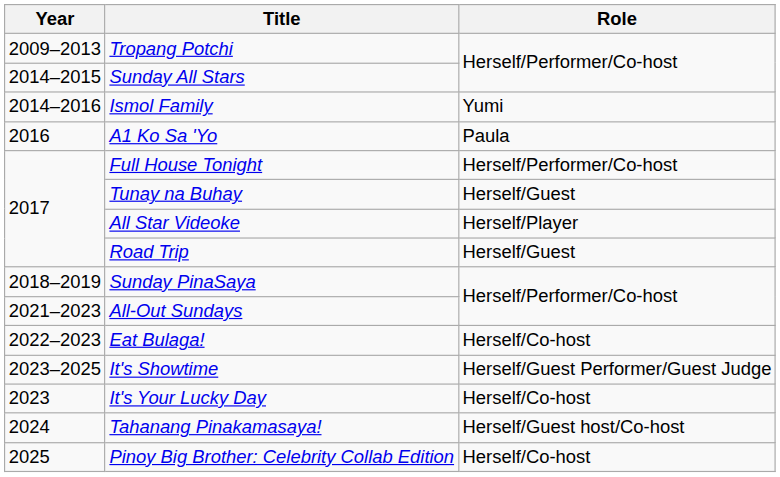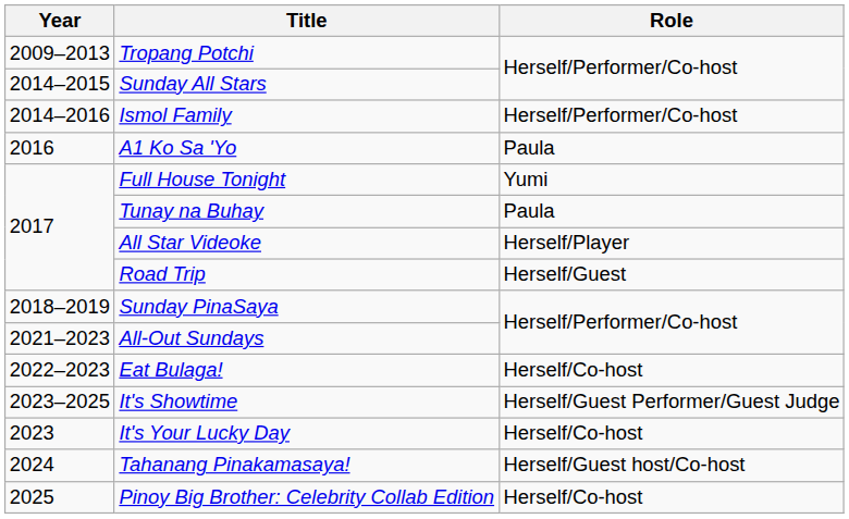Ismol Family | Role: Yumi -> Herself/Performer/Co-host
Full House Tonight | Role: Herself/Performer/Co-host -> Yumi
Tunay na Buhay | Role: Herself/Guest -> Paula
